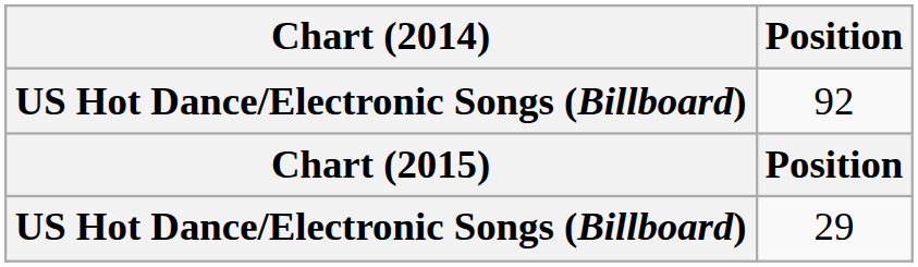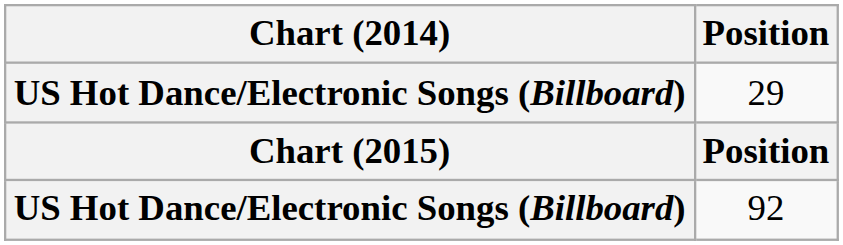rows swapped: 29 <-> 92
